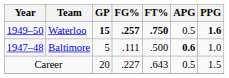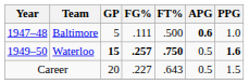rows swapped: Baltimore <-> Waterloo
